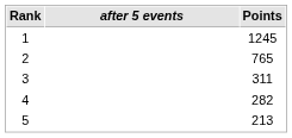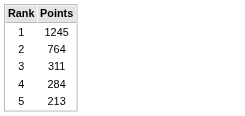- column: after 5 events
2 | Points: 765 -> 764
4 | Points: 282 -> 284
